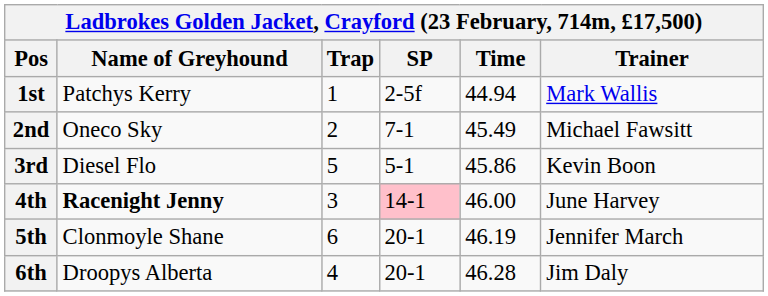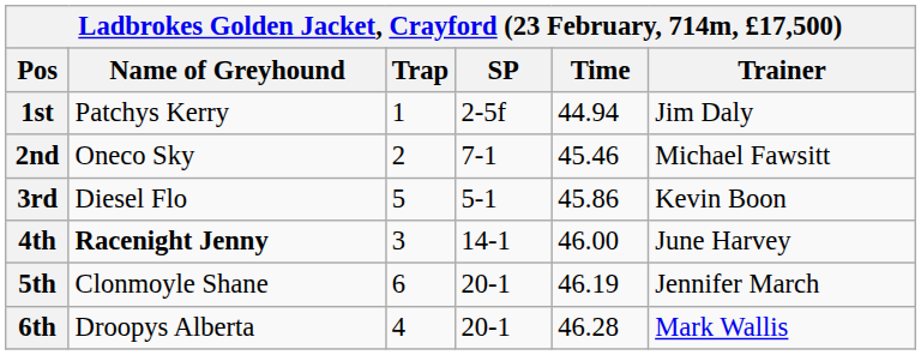1st | Trainer: Mark Wallis -> Jim Daly
2nd | Time: 45.49 -> 45.46
4th | SP: pink background -> no background
6th | Trainer: Jim Daly -> Mark Wallis
